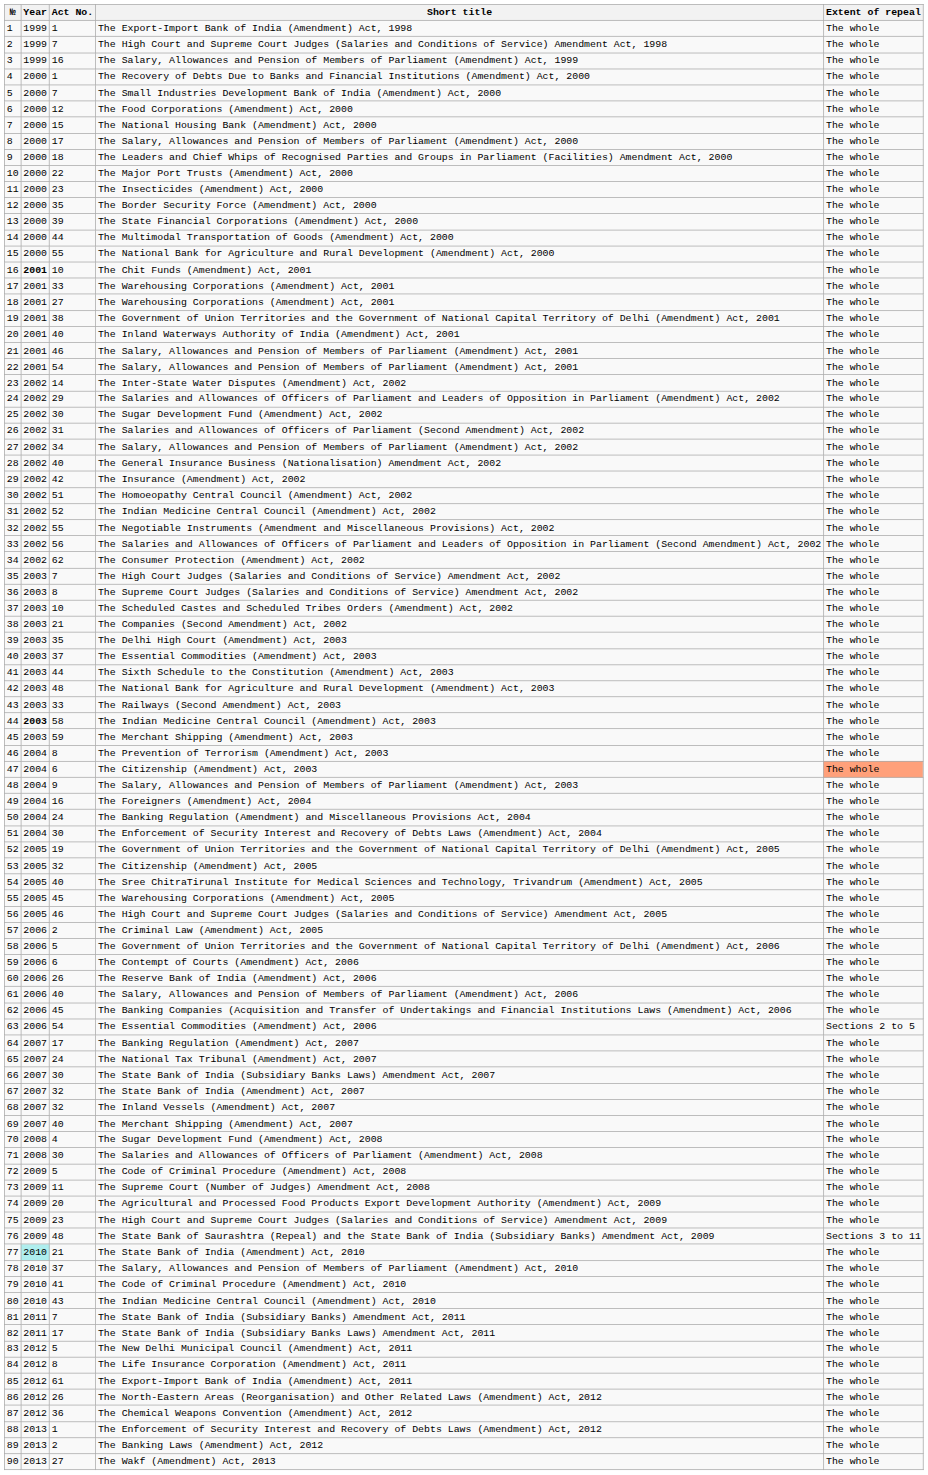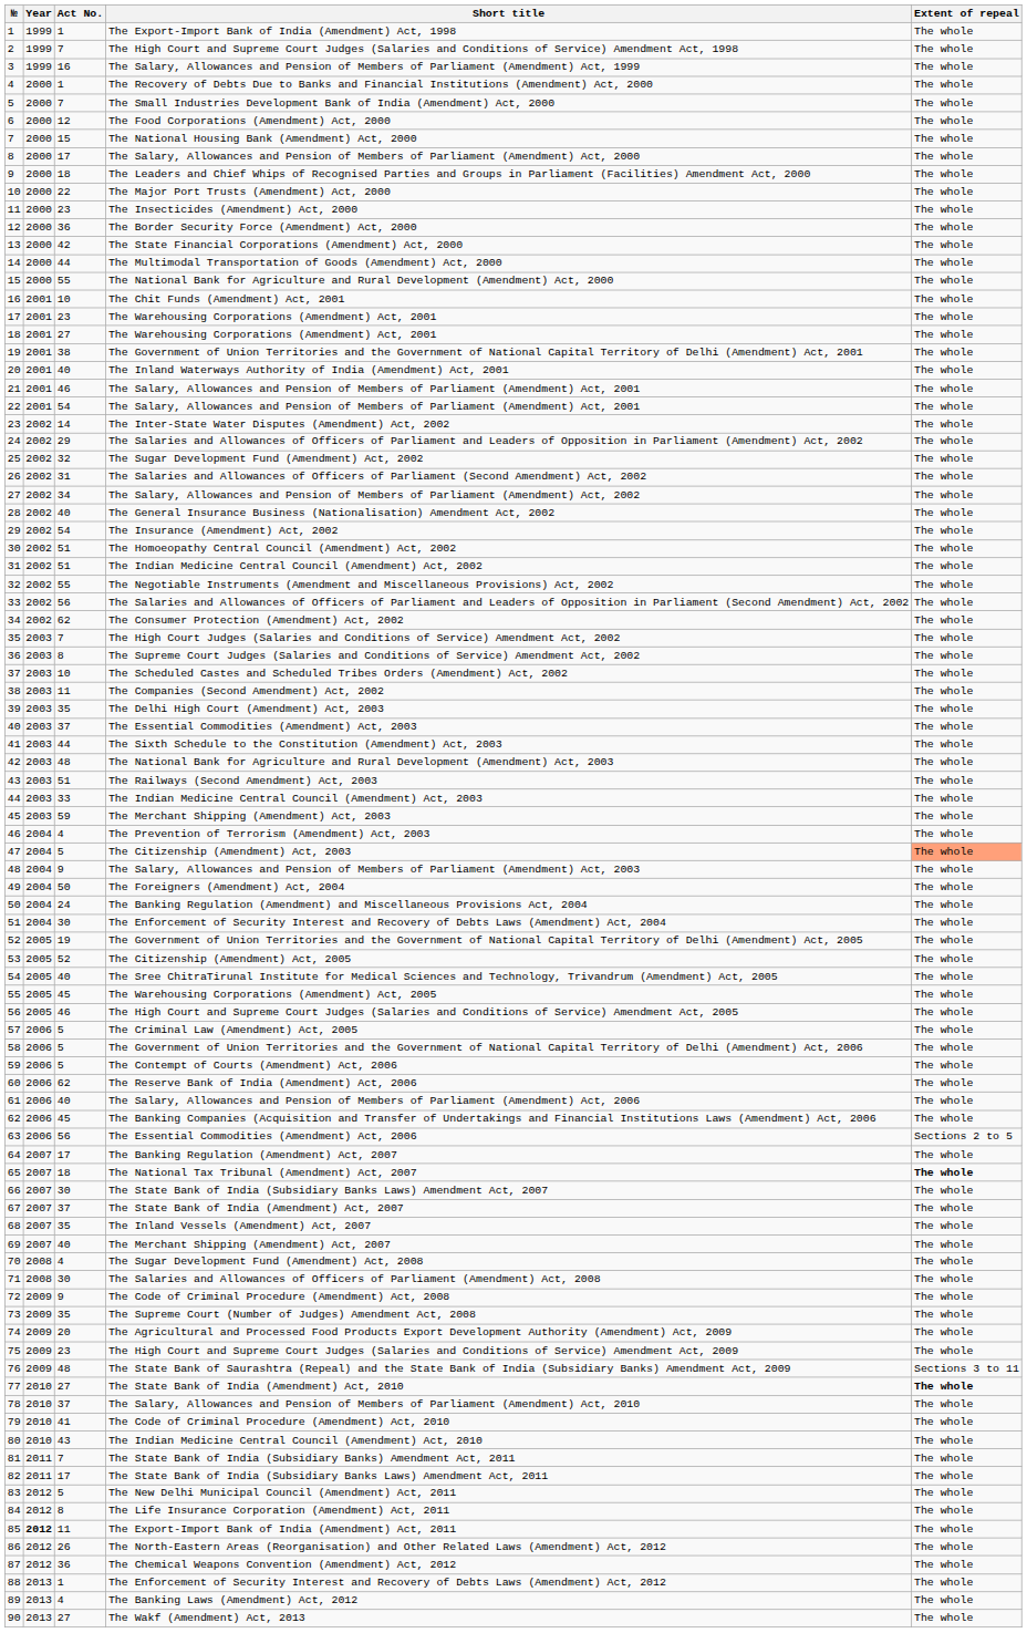The Border Security Force (Amendment) Act, 2000 | Act No.: 35 -> 36
The State Financial Corporations (Amendment) Act, 2000 | Act No.: 39 -> 42
The Chit Funds (Amendment) Act, 2001 | Year: bold -> normal
17 / The Warehousing Corporations (Amendment) Act, 2001 | Act No.: 33 -> 23
The Sugar Development Fund (Amendment) Act, 2002 | Act No.: 30 -> 32
The Insurance (Amendment) Act, 2002 | Act No.: 42 -> 54
The Indian Medicine Central Council (Amendment) Act, 2002 | Act No.: 52 -> 51
The Companies (Second Amendment) Act, 2002 | Act No.: 21 -> 11
The Railways (Second Amendment) Act, 2003 | Act No.: 33 -> 51
The Indian Medicine Central Council (Amendment) Act, 2003 | Year: bold -> normal
The Indian Medicine Central Council (Amendment) Act, 2003 | Act No.: 58 -> 33
The Prevention of Terrorism (Amendment) Act, 2003 | Act No.: 8 -> 4
The Citizenship (Amendment) Act, 2003 | Act No.: 6 -> 5
The Foreigners (Amendment) Act, 2004 | Act No.: 16 -> 50
The Citizenship (Amendment) Act, 2005 | Act No.: 32 -> 52
The Criminal Law (Amendment) Act, 2005 | Act No.: 2 -> 5
The Contempt of Courts (Amendment) Act, 2006 | Act No.: 6 -> 5
The Reserve Bank of India (Amendment) Act, 2006 | Act No.: 26 -> 62
The Essential Commodities (Amendment) Act, 2006 | Act No.: 54 -> 56
The National Tax Tribunal (Amendment) Act, 2007 | Act No.: 24 -> 18
The National Tax Tribunal (Amendment) Act, 2007 | Extent of repeal: normal -> bold
The State Bank of India (Amendment) Act, 2007 | Act No.: 32 -> 37
The Inland Vessels (Amendment) Act, 2007 | Act No.: 32 -> 35
The Code of Criminal Procedure (Amendment) Act, 2008 | Act No.: 5 -> 9
The Supreme Court (Number of Judges) Amendment Act, 2008 | Act No.: 11 -> 35
The State Bank of India (Amendment) Act, 2010 | Year: paleturquoise background -> no background
The State Bank of India (Amendment) Act, 2010 | Act No.: 21 -> 27
The State Bank of India (Amendment) Act, 2010 | Extent of repeal: normal -> bold
The Export-Import Bank of India (Amendment) Act, 2011 | Year: normal -> bold
The Export-Import Bank of India (Amendment) Act, 2011 | Act No.: 61 -> 11
The Banking Laws (Amendment) Act, 2012 | Act No.: 2 -> 4
